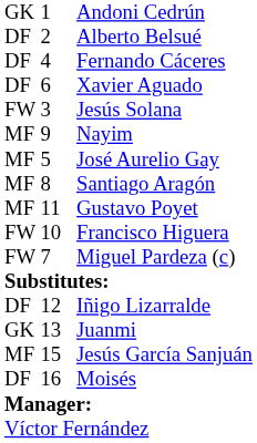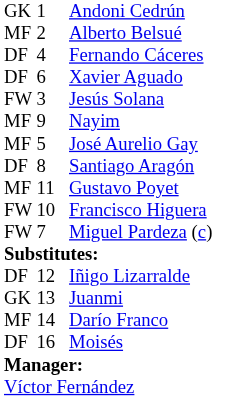Alberto Belsué | column 1: DF -> MF
Santiago Aragón | column 1: MF -> DF
+ row: MF | 14 | Darío Franco
- row: MF | 15 | Jesús García Sanjuán
